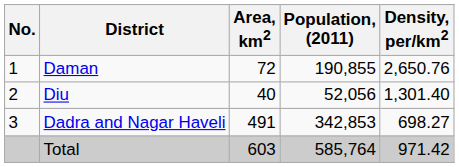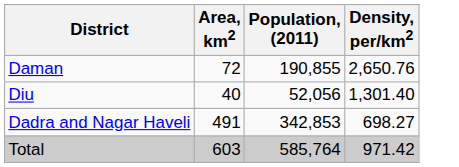- column: No. | 1 | 2 | 3
